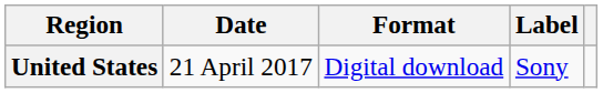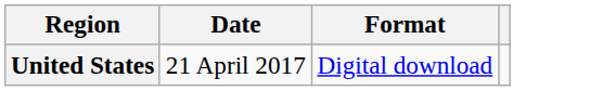- column: Label | Sony
